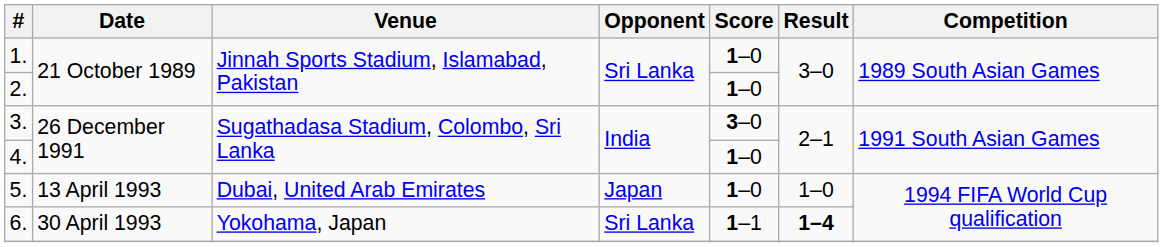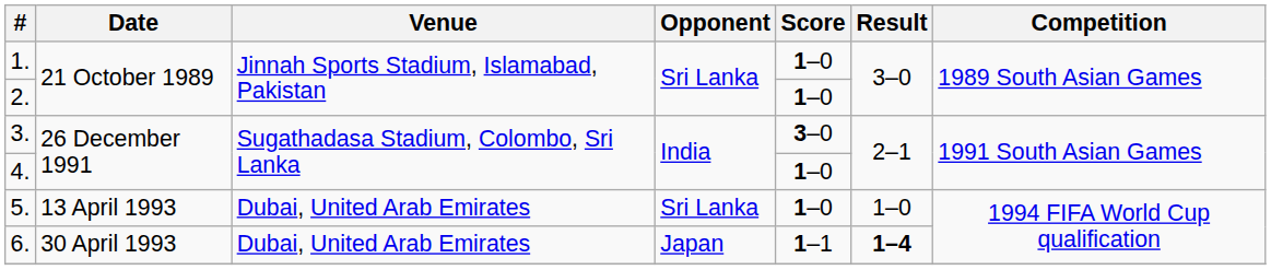5. | Opponent: Japan -> Sri Lanka
6. | Venue: Yokohama, Japan -> Dubai, United Arab Emirates
6. | Opponent: Sri Lanka -> Japan
